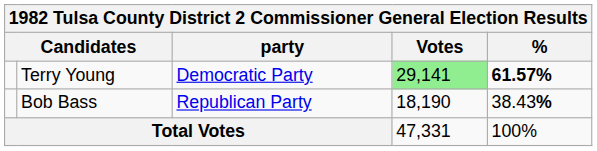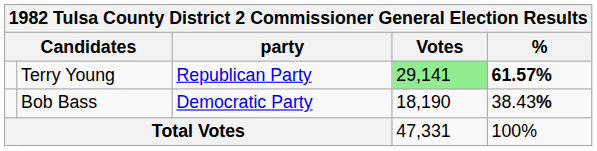Terry Young | party: Democratic Party -> Republican Party
Bob Bass | party: Republican Party -> Democratic Party
